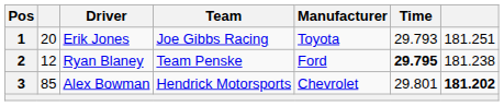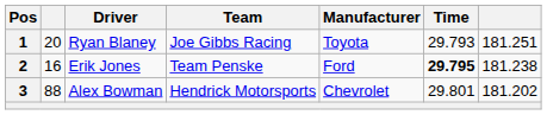1 | Driver: Erik Jones -> Ryan Blaney
2 | column 2: 12 -> 16
2 | Driver: Ryan Blaney -> Erik Jones
3 | column 2: 85 -> 88
3 | column 7: bold -> normal
